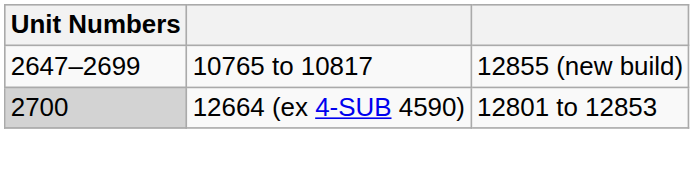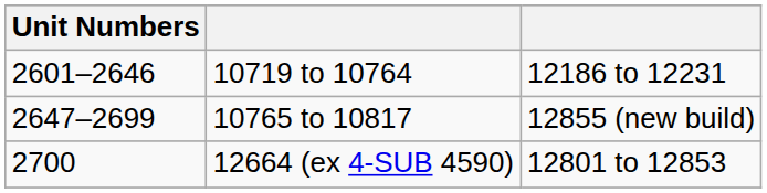+ row: 2601–2646 | 10719 to 10764 | 12186 to 12231
12664 (ex 4-SUB 4590) | Unit Numbers: lightgrey background -> no background
